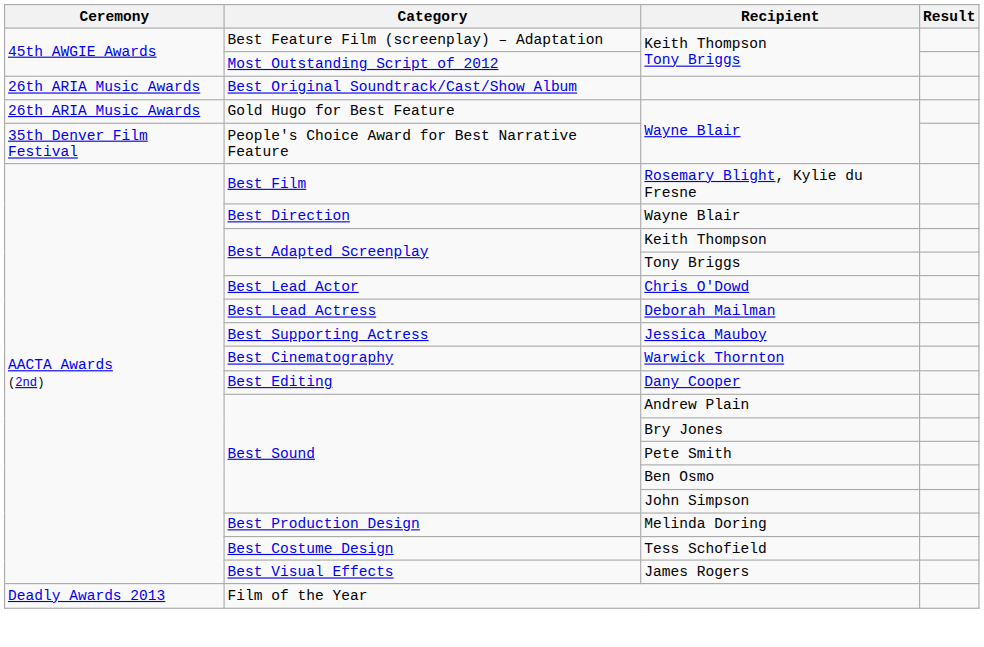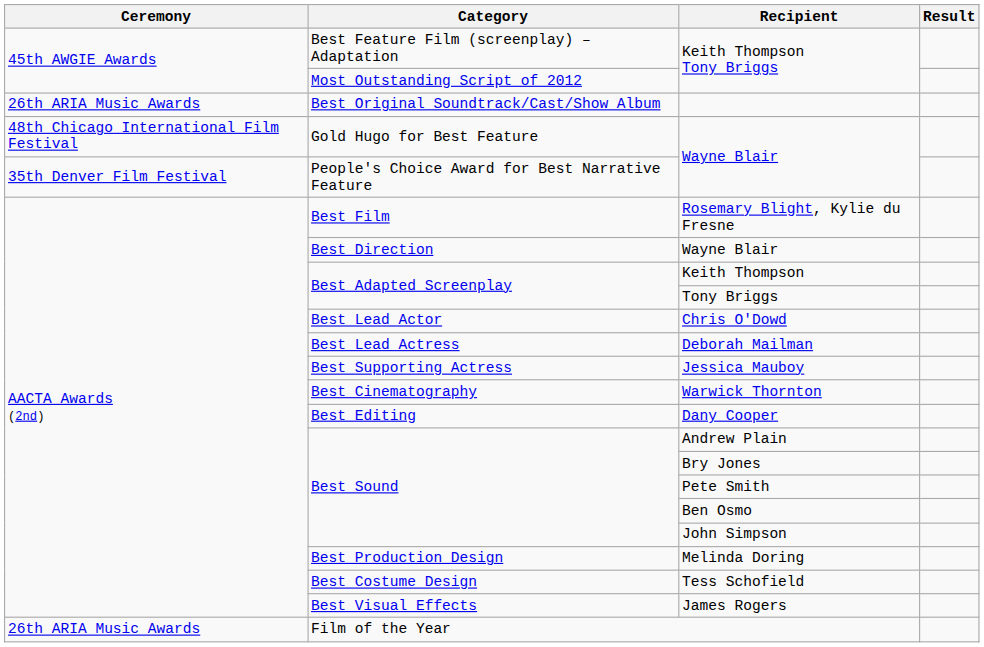Gold Hugo for Best Feature / Wayne Blair | Ceremony: 26th ARIA Music Awards -> 48th Chicago International Film Festival
Film of the Year | Ceremony: Deadly Awards 2013 -> 26th ARIA Music Awards
